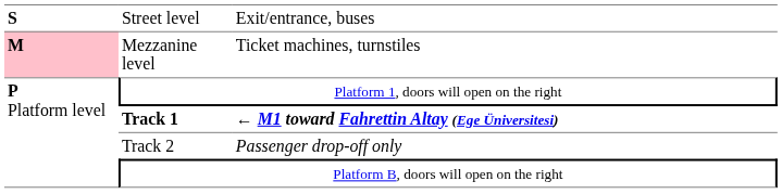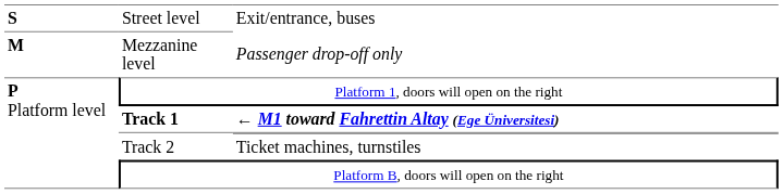Mezzanine level | column 1: pink background -> no background
Mezzanine level | column 3: Ticket machines, turnstiles -> Passenger drop-off only
Track 2 | column 3: Passenger drop-off only -> Ticket machines, turnstiles
